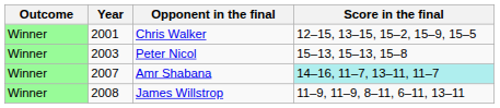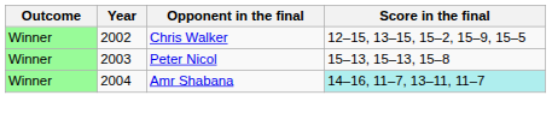Chris Walker | Year: 2001 -> 2002
Amr Shabana | Year: 2007 -> 2004
- row: Winner | 2008 | James Willstrop | 11–9, 11–9, 8–11, 6–11, 13–11
